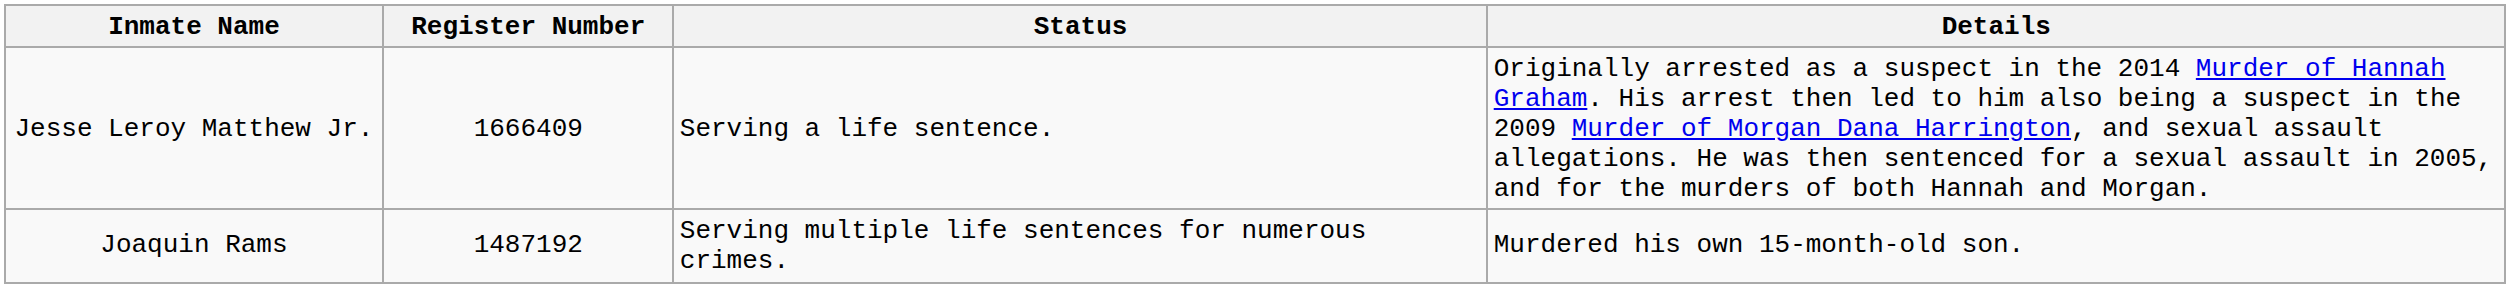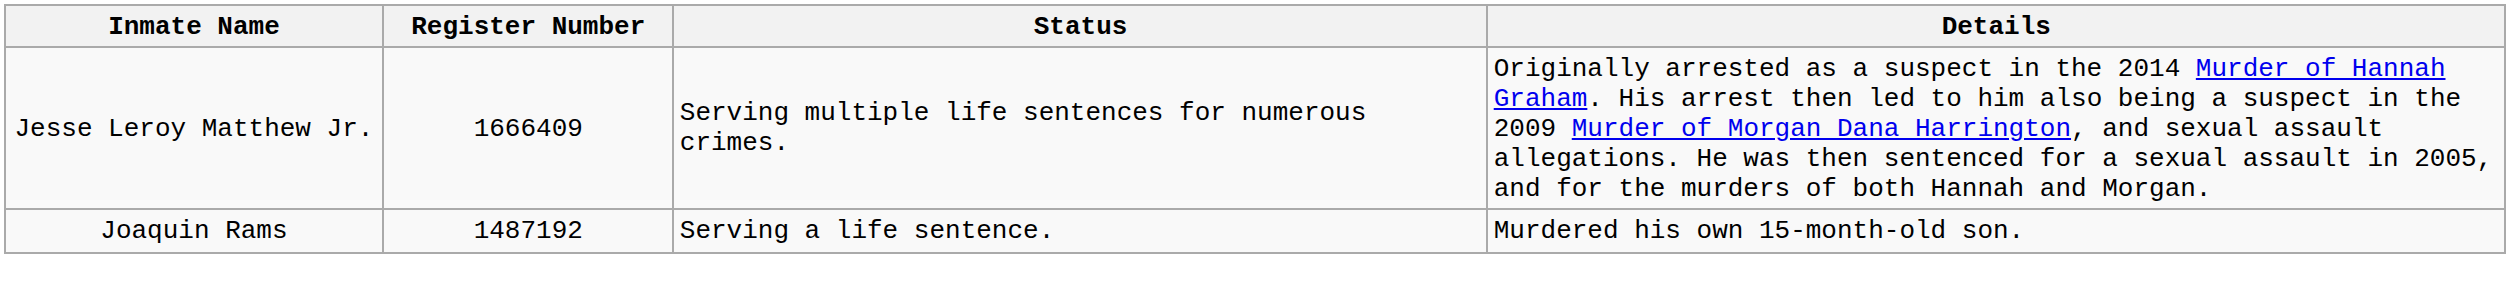Jesse Leroy Matthew Jr. | Status: Serving a life sentence. -> Serving multiple life sentences for numerous crimes.
Joaquin Rams | Status: Serving multiple life sentences for numerous crimes. -> Serving a life sentence.
